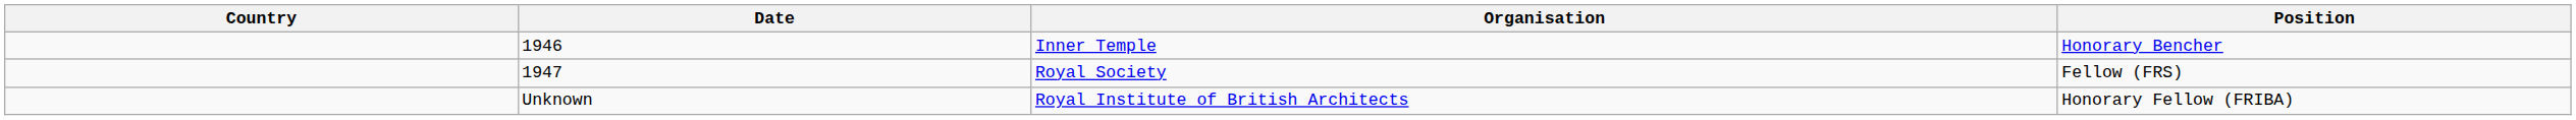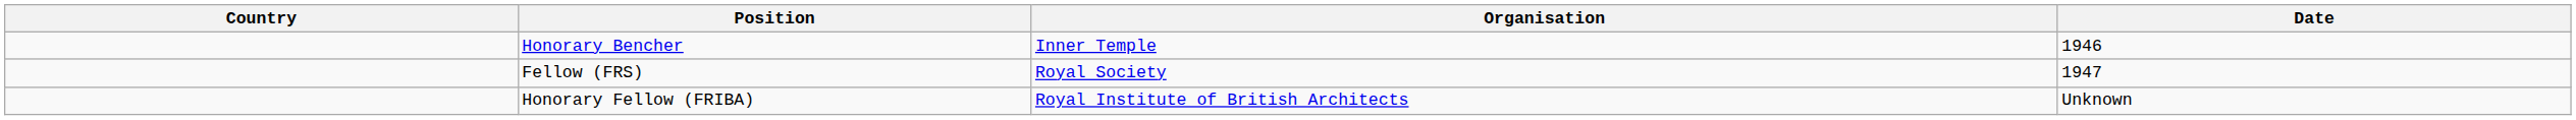columns swapped: Date <-> Position
